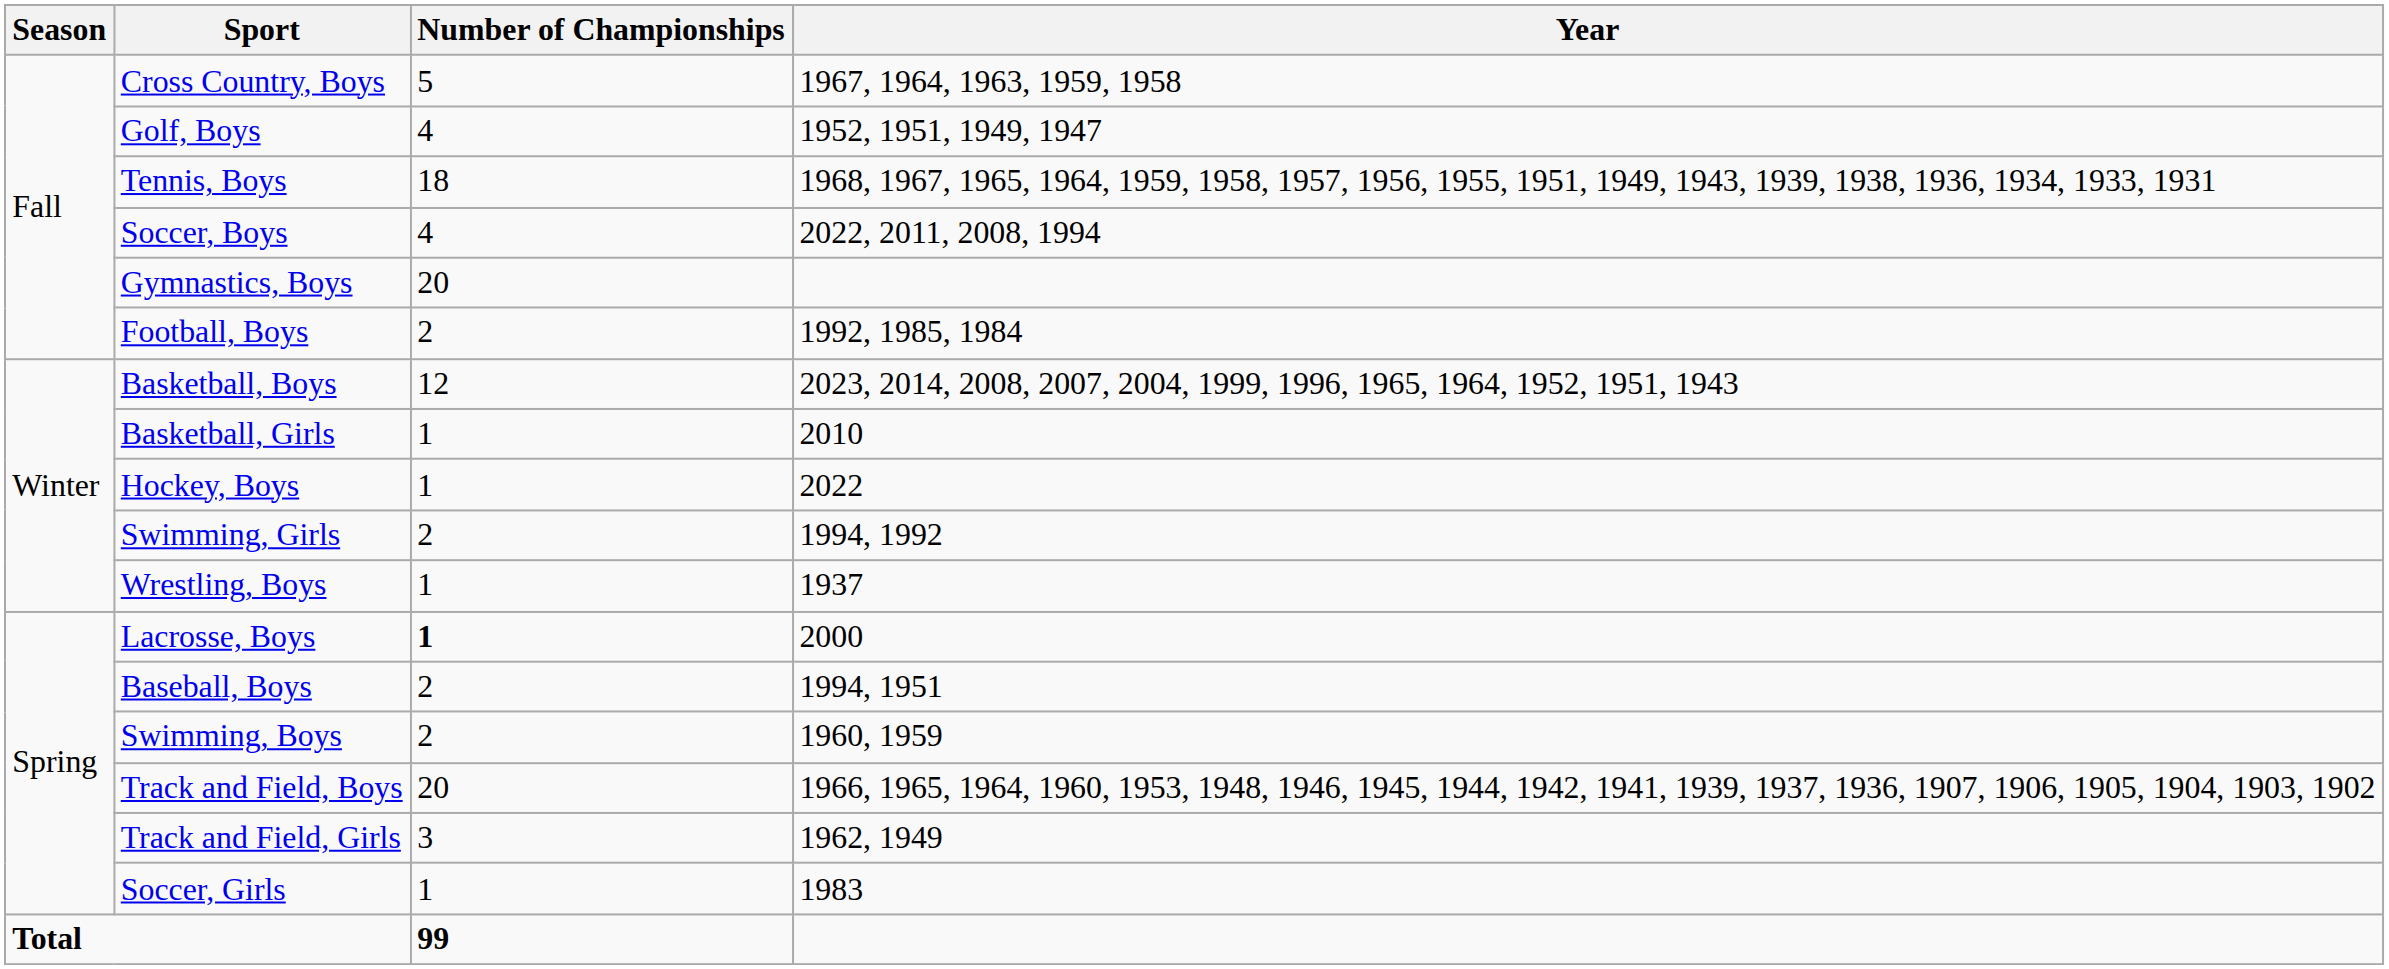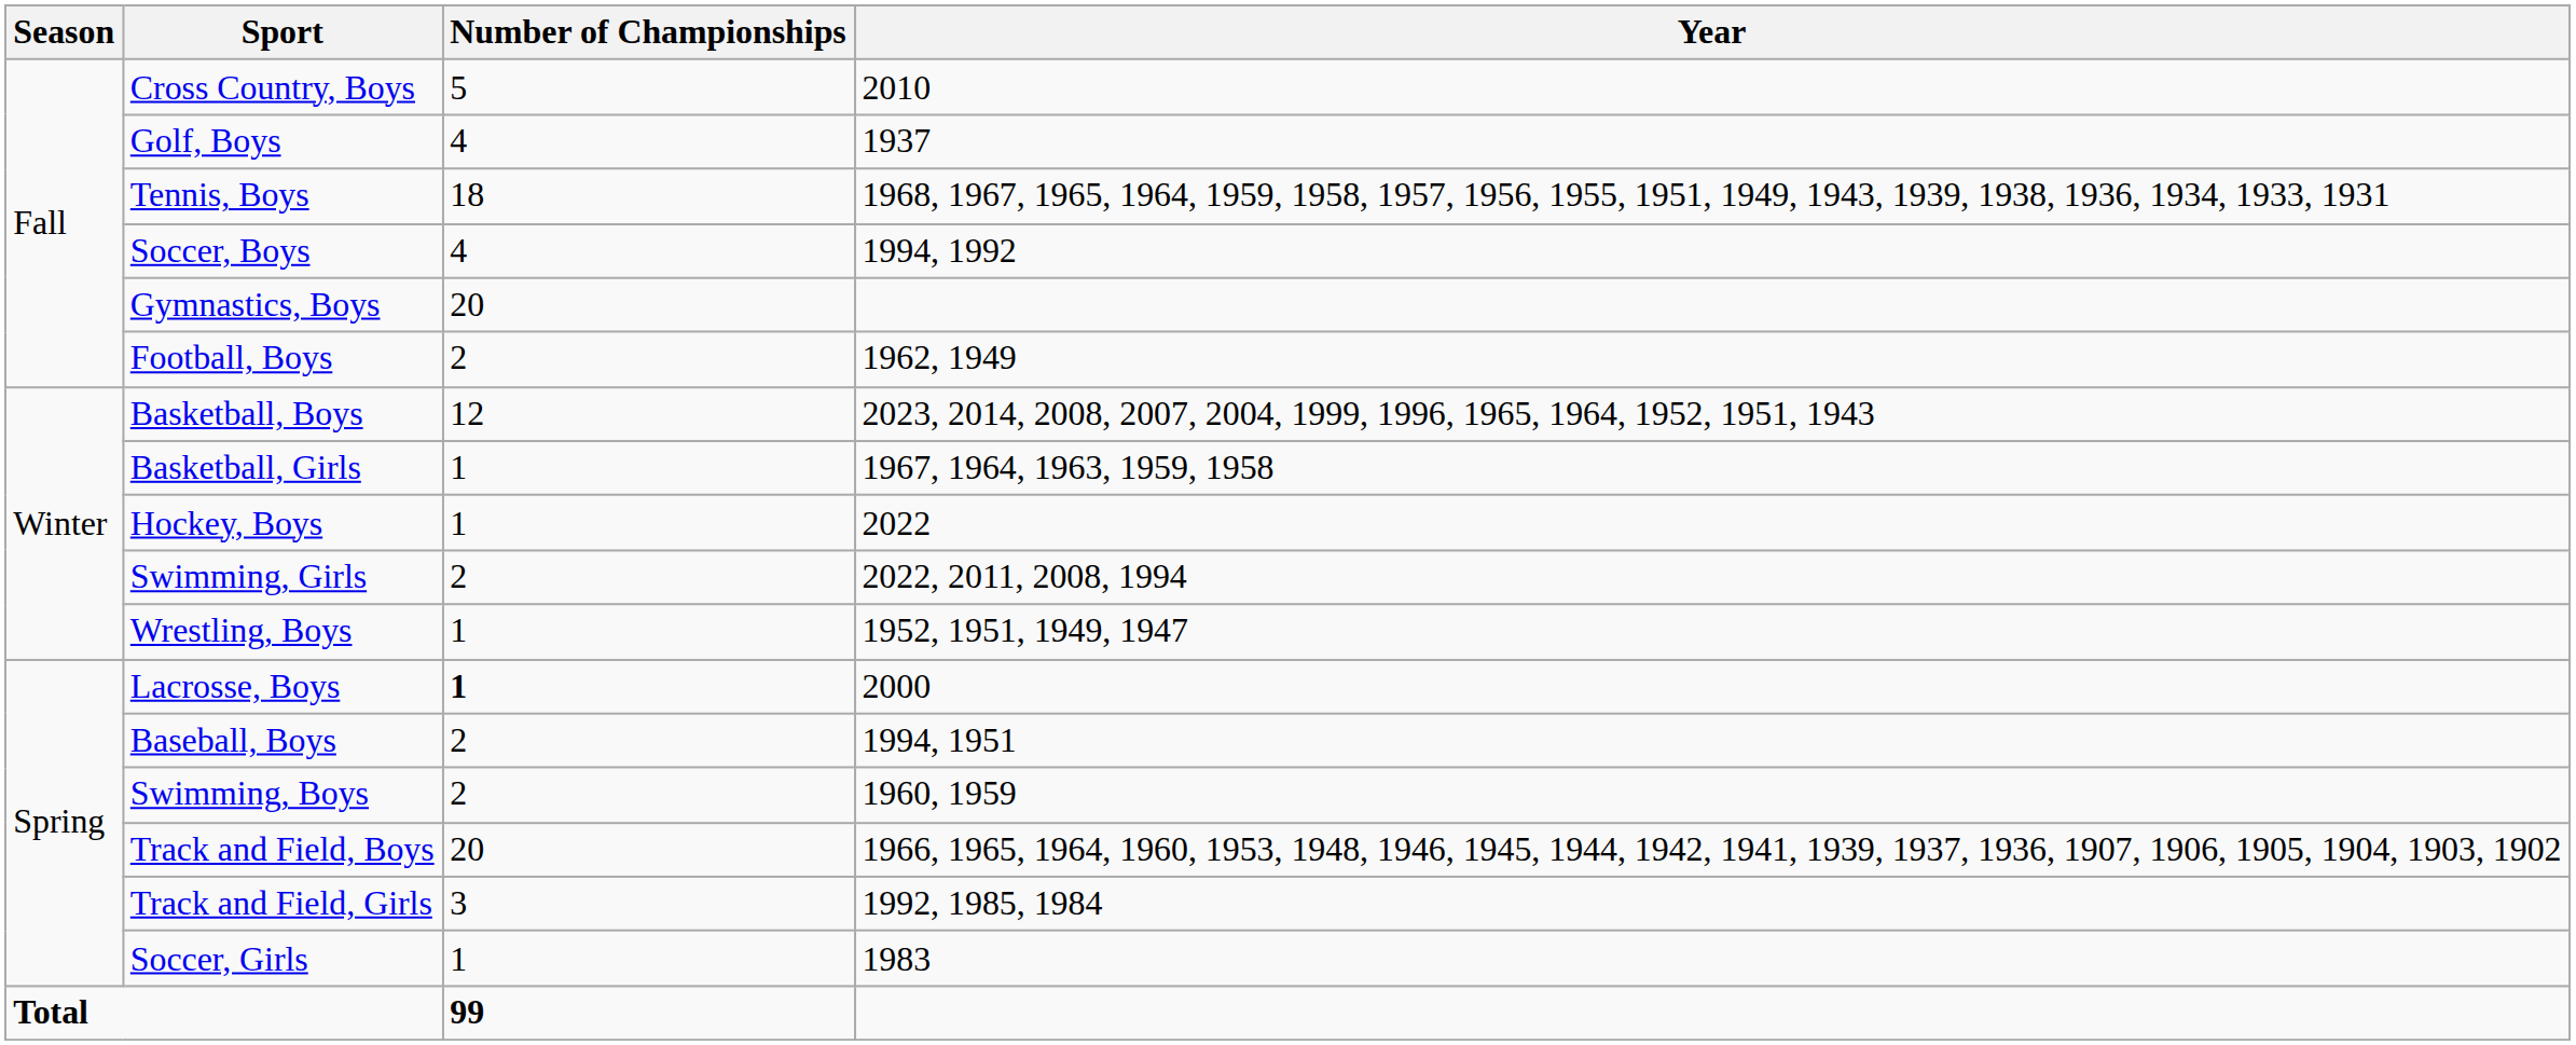Cross Country, Boys | Year: 1967, 1964, 1963, 1959, 1958 -> 2010
Golf, Boys | Year: 1952, 1951, 1949, 1947 -> 1937
Soccer, Boys | Year: 2022, 2011, 2008, 1994 -> 1994, 1992
Football, Boys | Year: 1992, 1985, 1984 -> 1962, 1949
Basketball, Girls | Year: 2010 -> 1967, 1964, 1963, 1959, 1958
Swimming, Girls | Year: 1994, 1992 -> 2022, 2011, 2008, 1994
Wrestling, Boys | Year: 1937 -> 1952, 1951, 1949, 1947
Track and Field, Girls | Year: 1962, 1949 -> 1992, 1985, 1984
